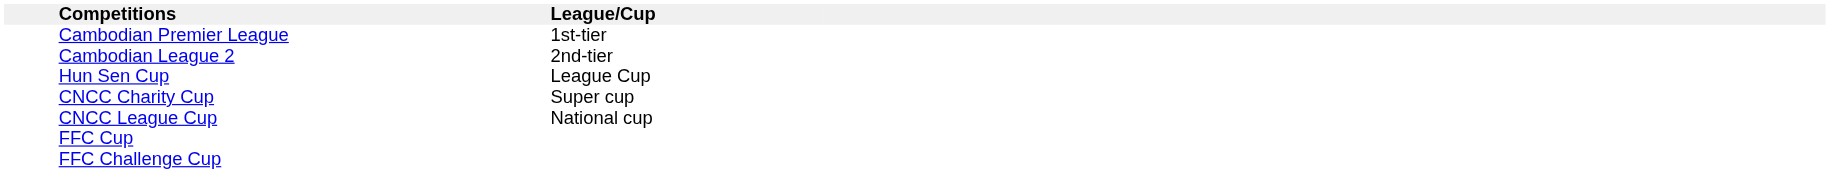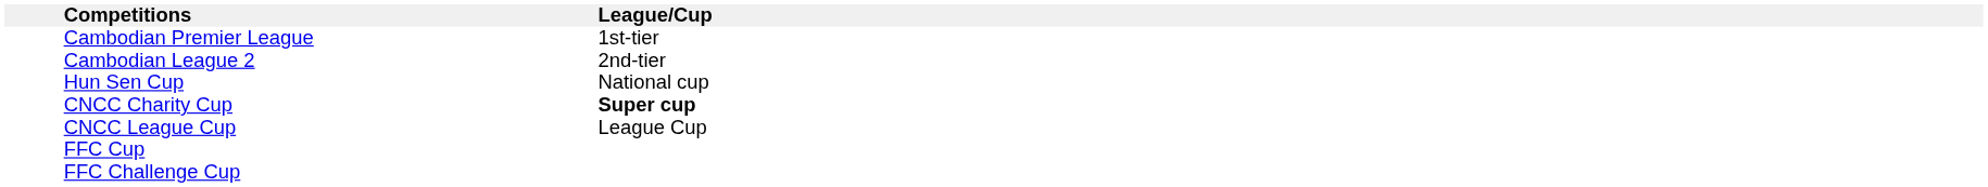Hun Sen Cup | League/Cup: League Cup -> National cup
CNCC Charity Cup | League/Cup: normal -> bold
CNCC League Cup | League/Cup: National cup -> League Cup
